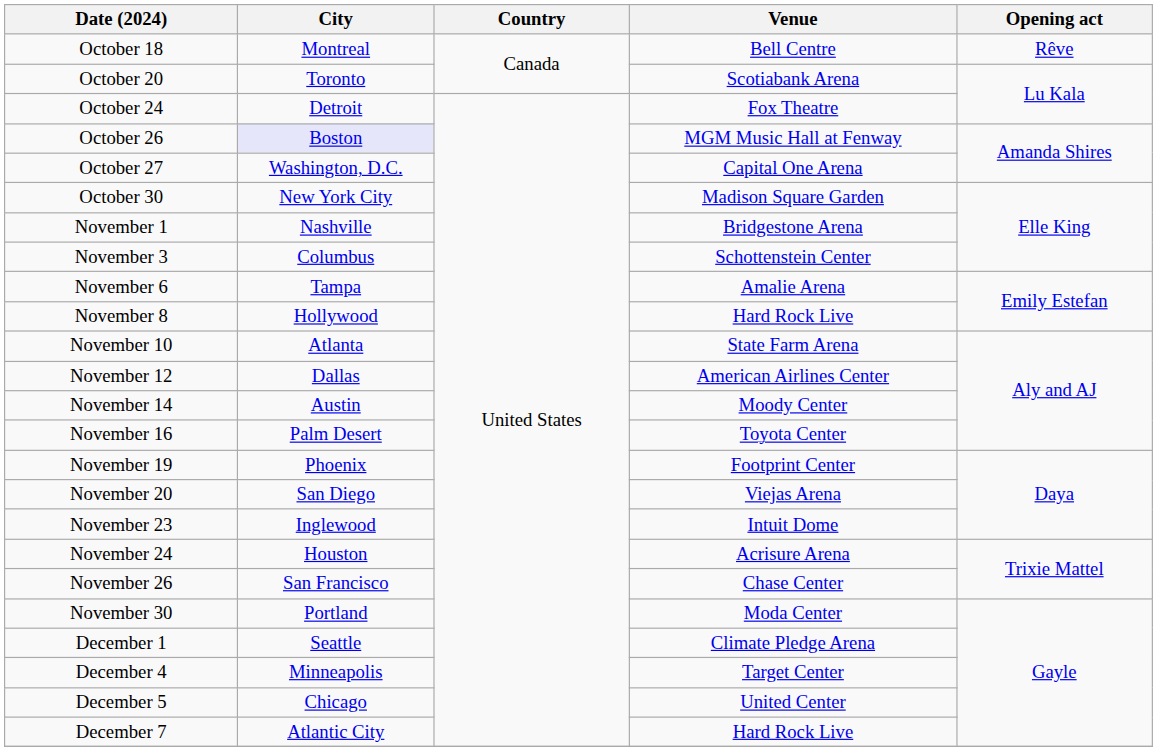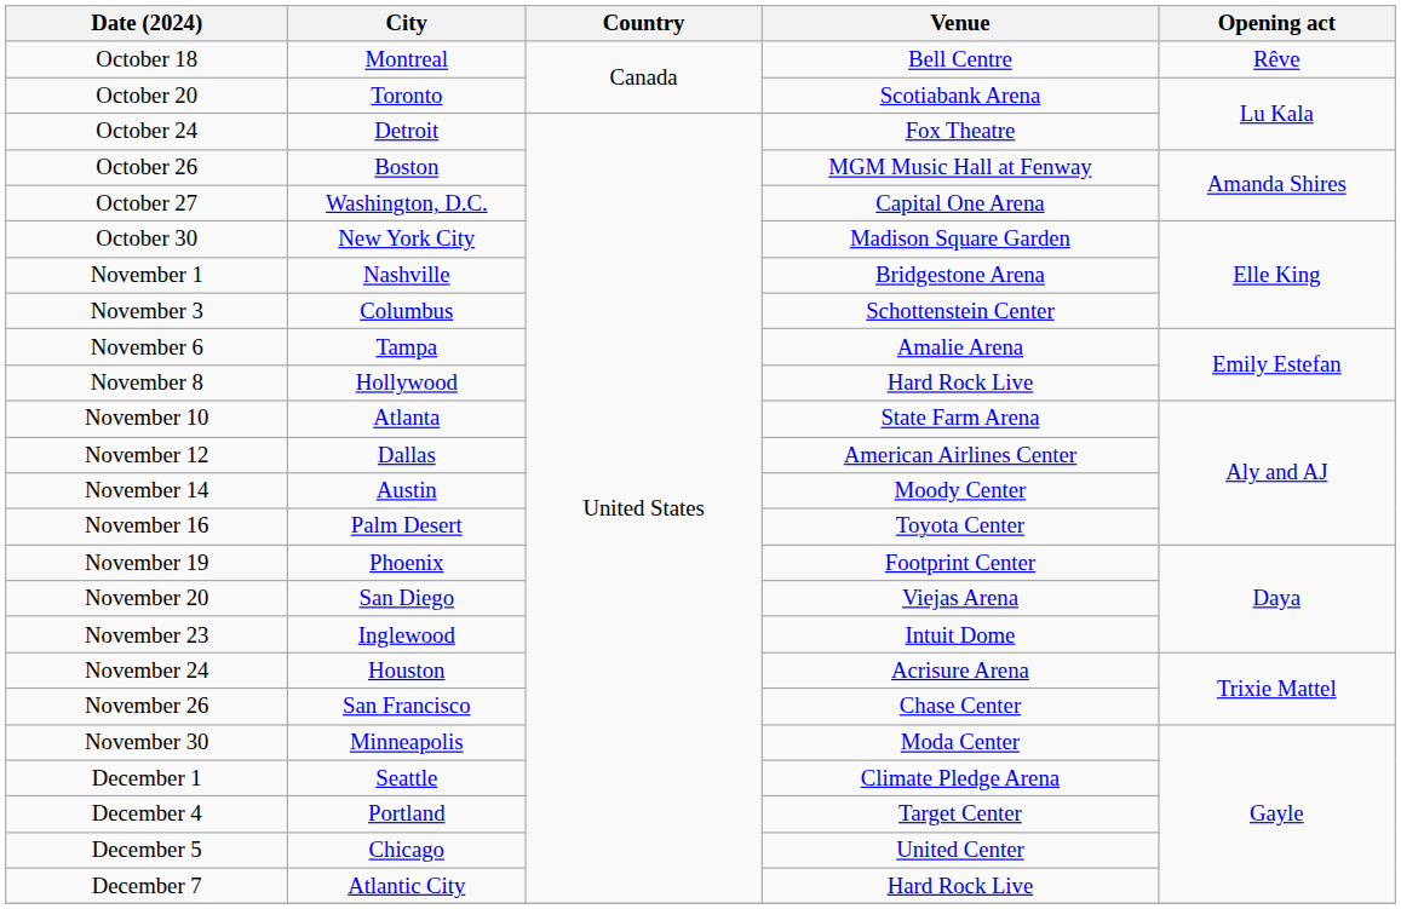October 26 | City: lavender background -> no background
November 30 | City: Portland -> Minneapolis
December 4 | City: Minneapolis -> Portland
